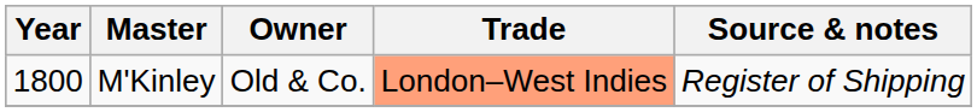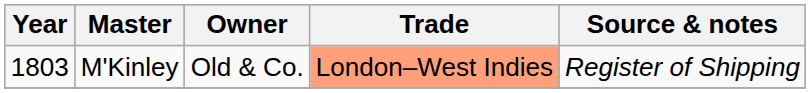M'Kinley | Year: 1800 -> 1803
